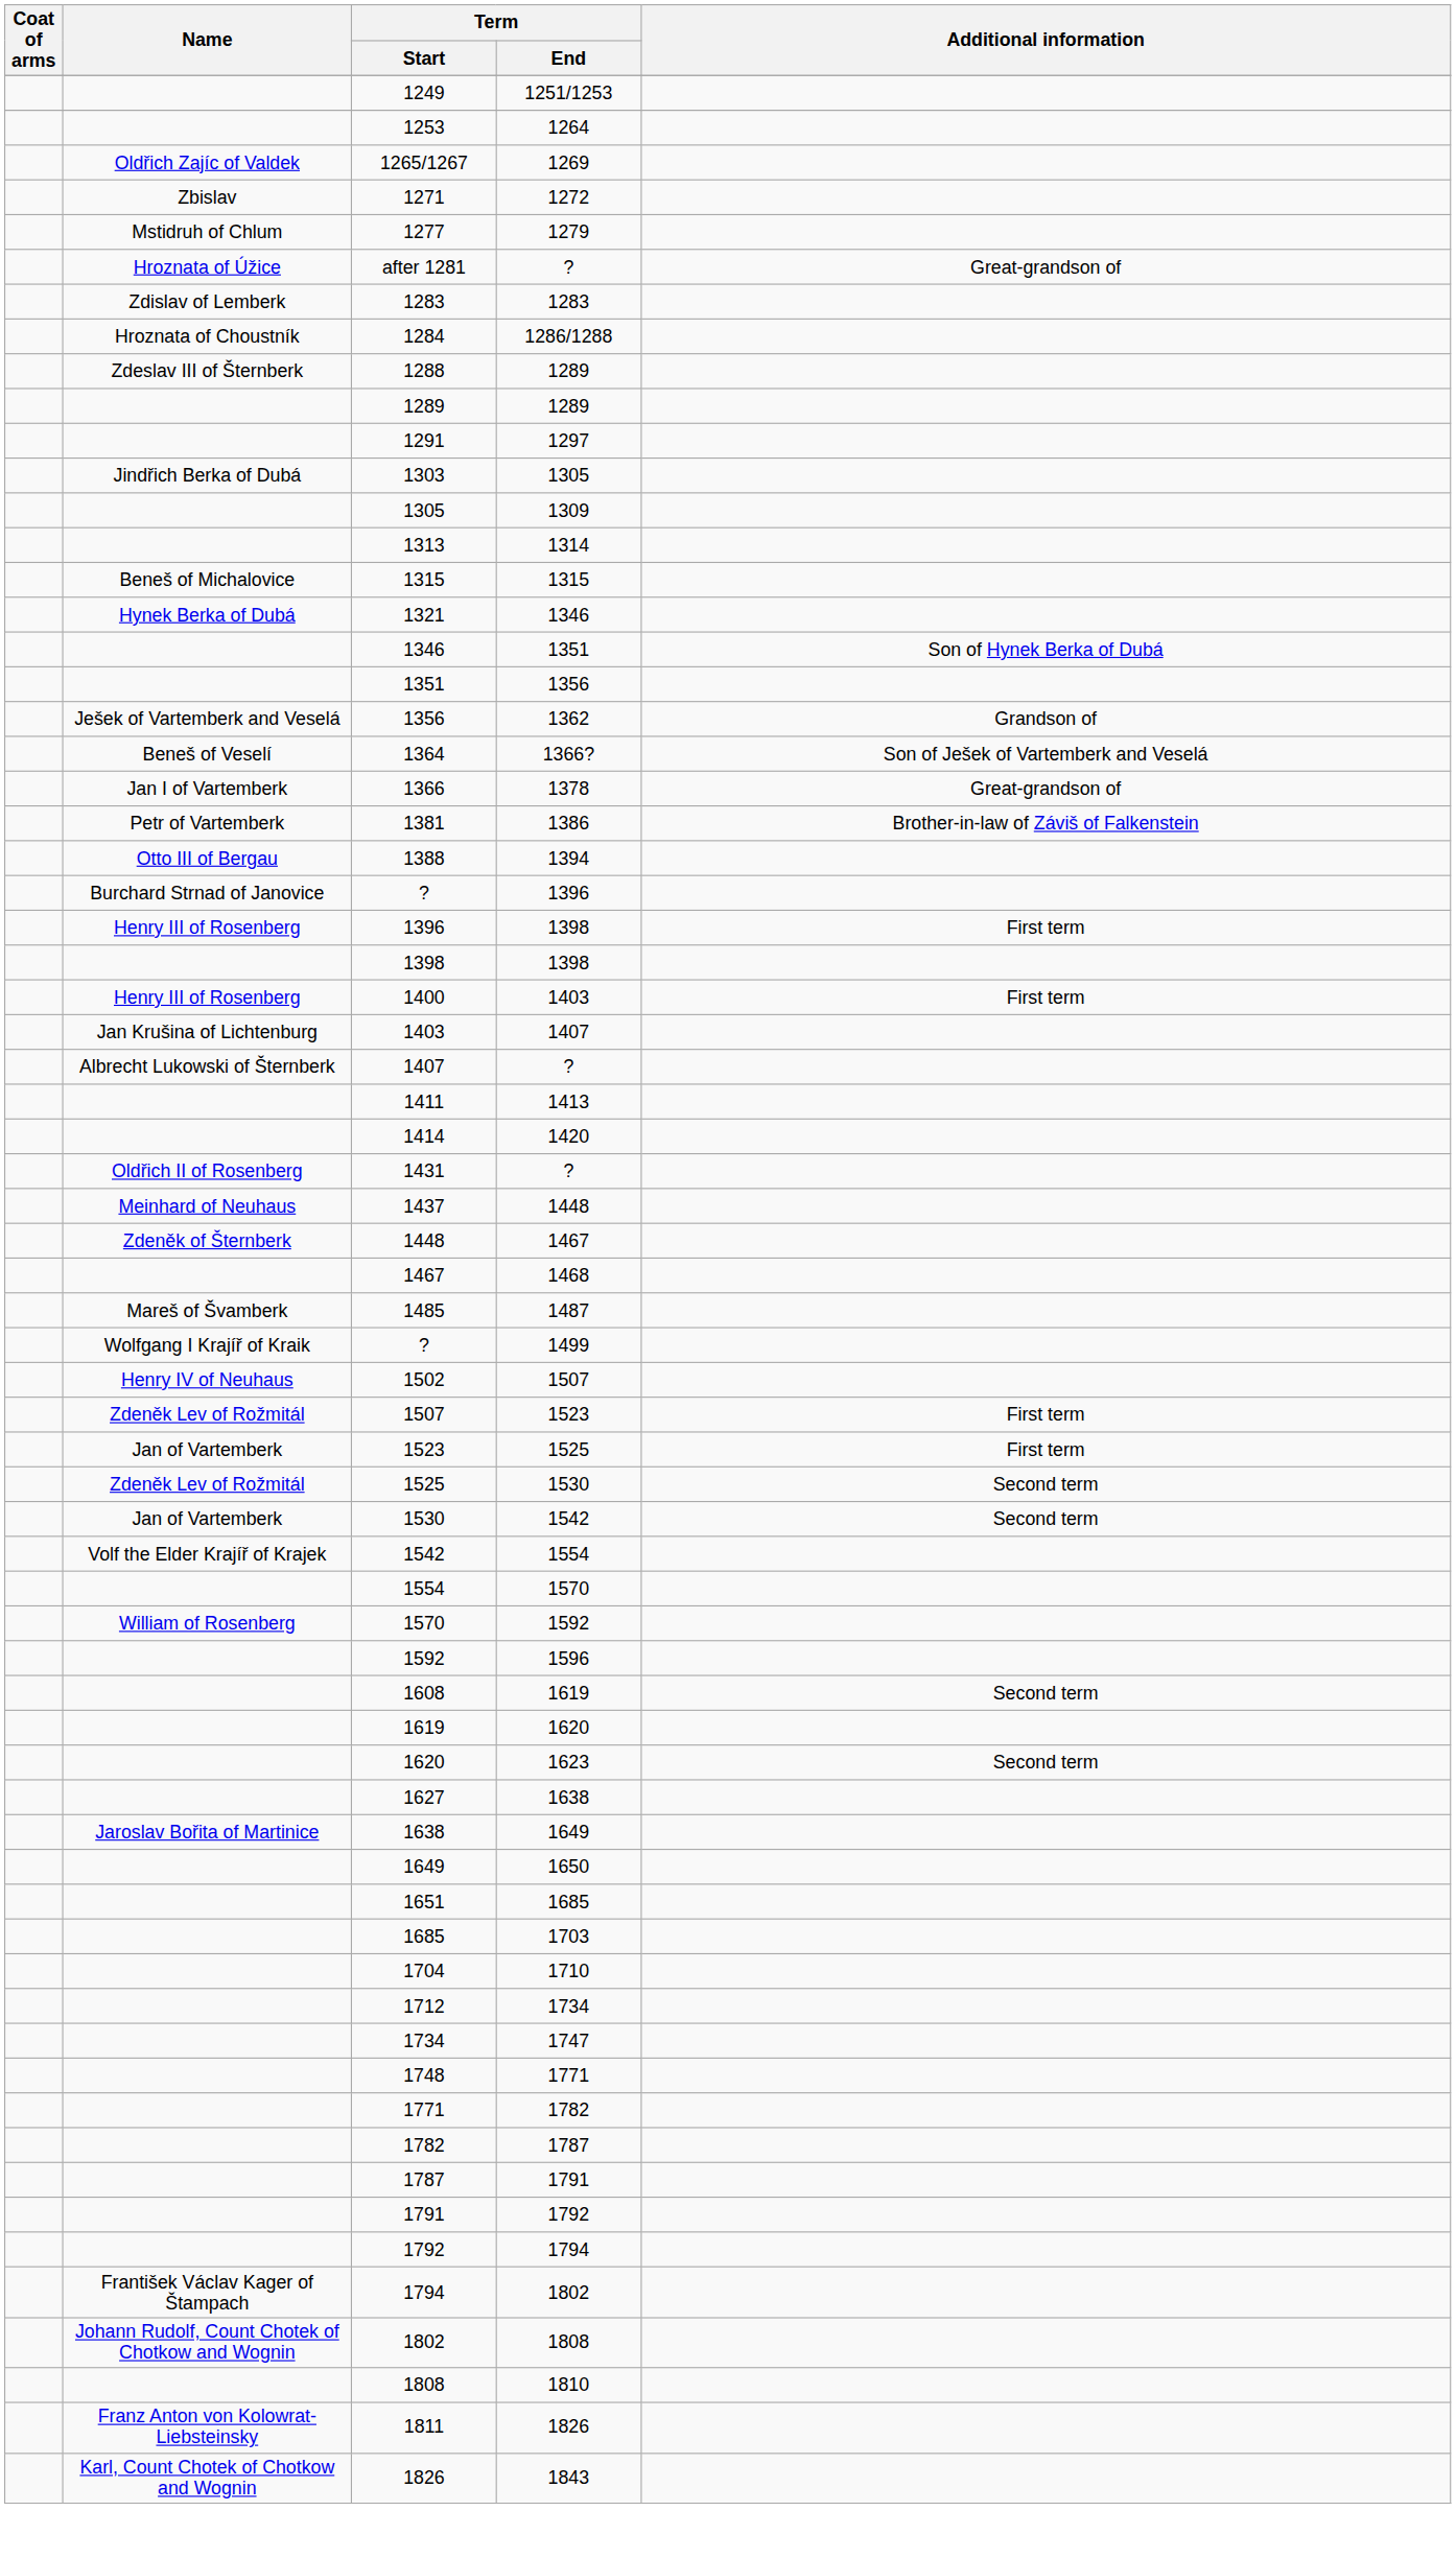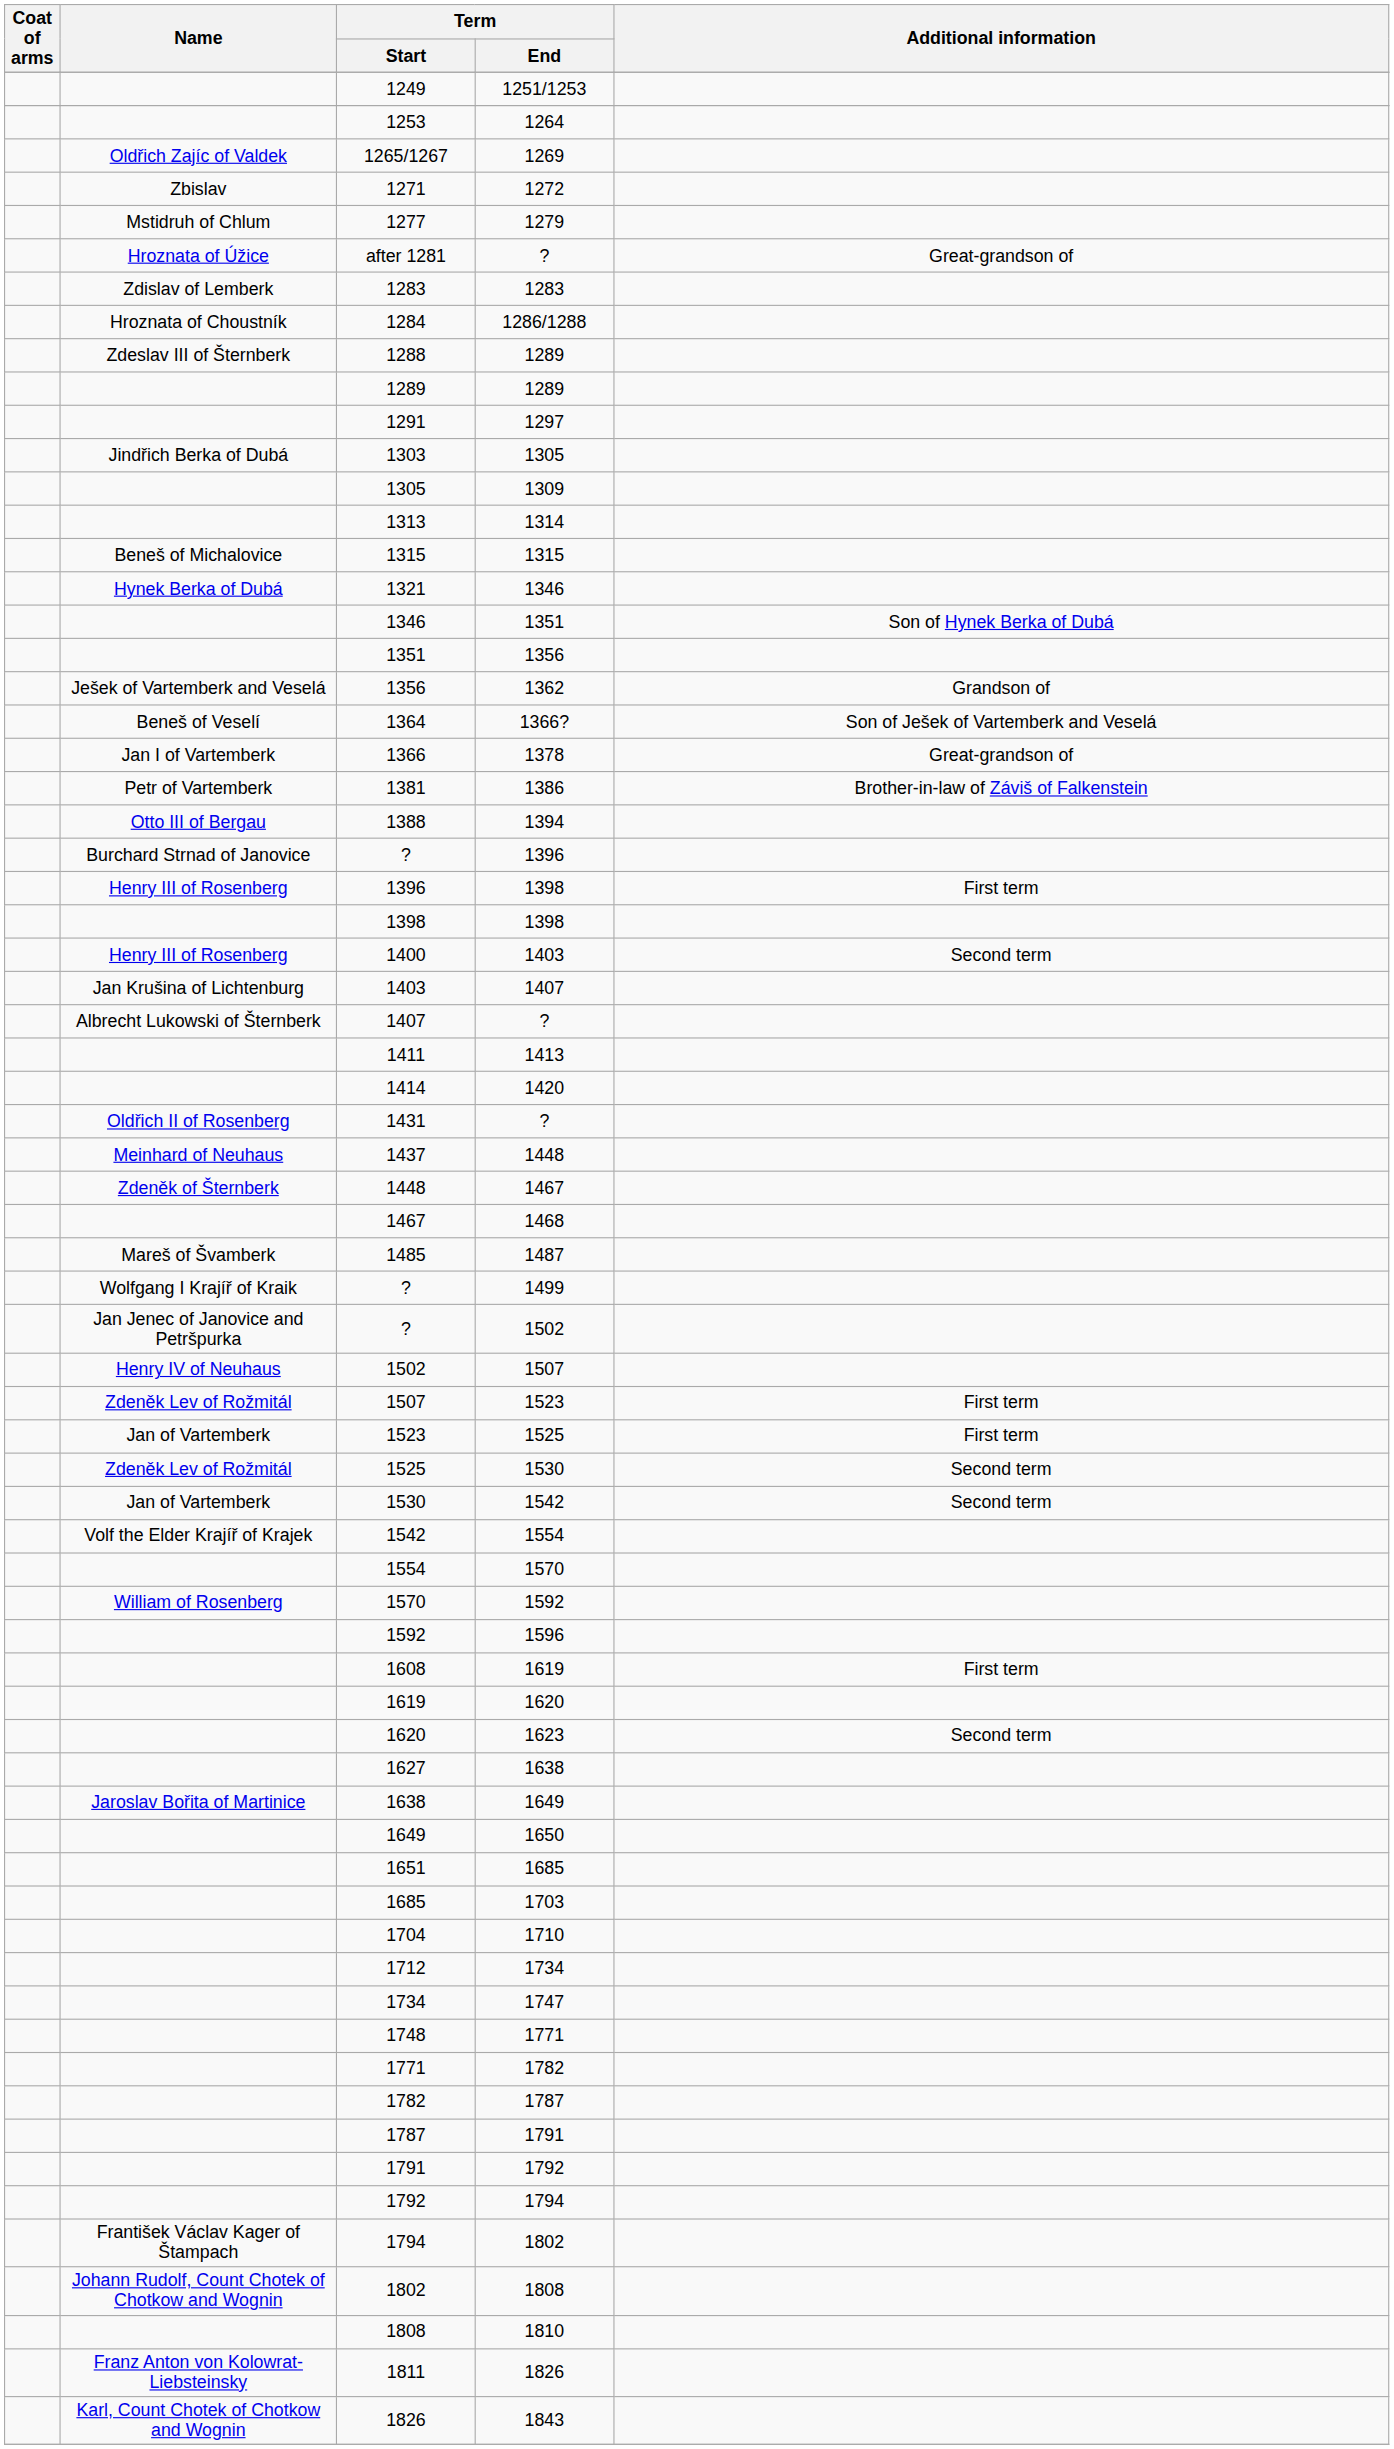1400 | Additional information: First term -> Second term
+ row: Jan Jenec of Janovice and Petršpurka | ? | 1502
1608 | Additional information: Second term -> First term
